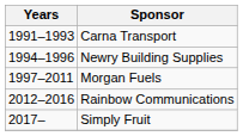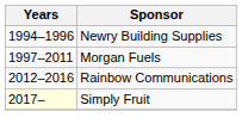- row: 1991–1993 | Carna Transport
Simply Fruit | Years: no background -> lightyellow background
